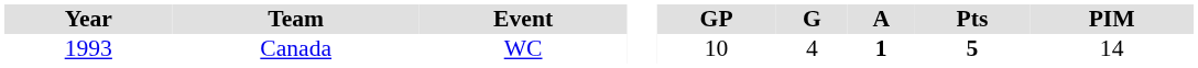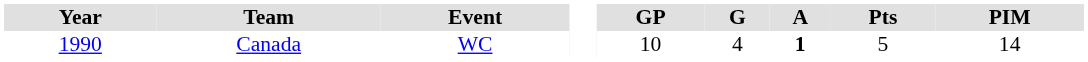Canada | Year: 1993 -> 1990
Canada | Pts: bold -> normal
